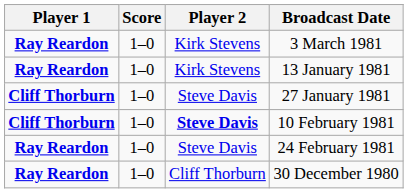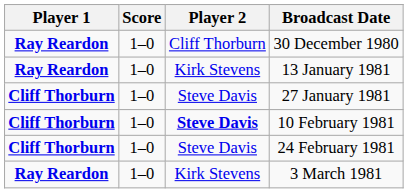rows swapped: 30 December 1980 <-> 3 March 1981
24 February 1981 | Player 1: Ray Reardon -> Cliff Thorburn
